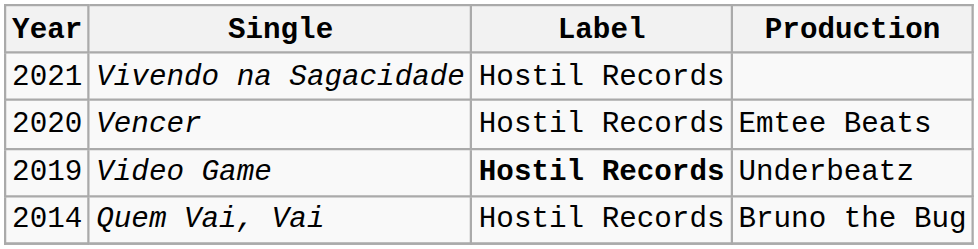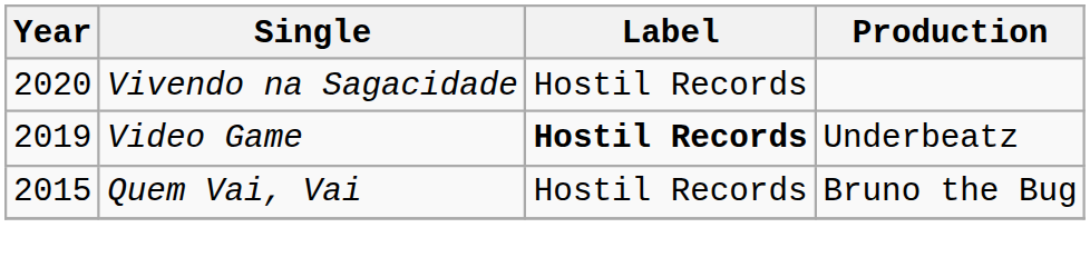Vivendo na Sagacidade | Year: 2021 -> 2020
- row: 2020 | Vencer | Hostil Records | Emtee Beats
Quem Vai, Vai | Year: 2014 -> 2015
